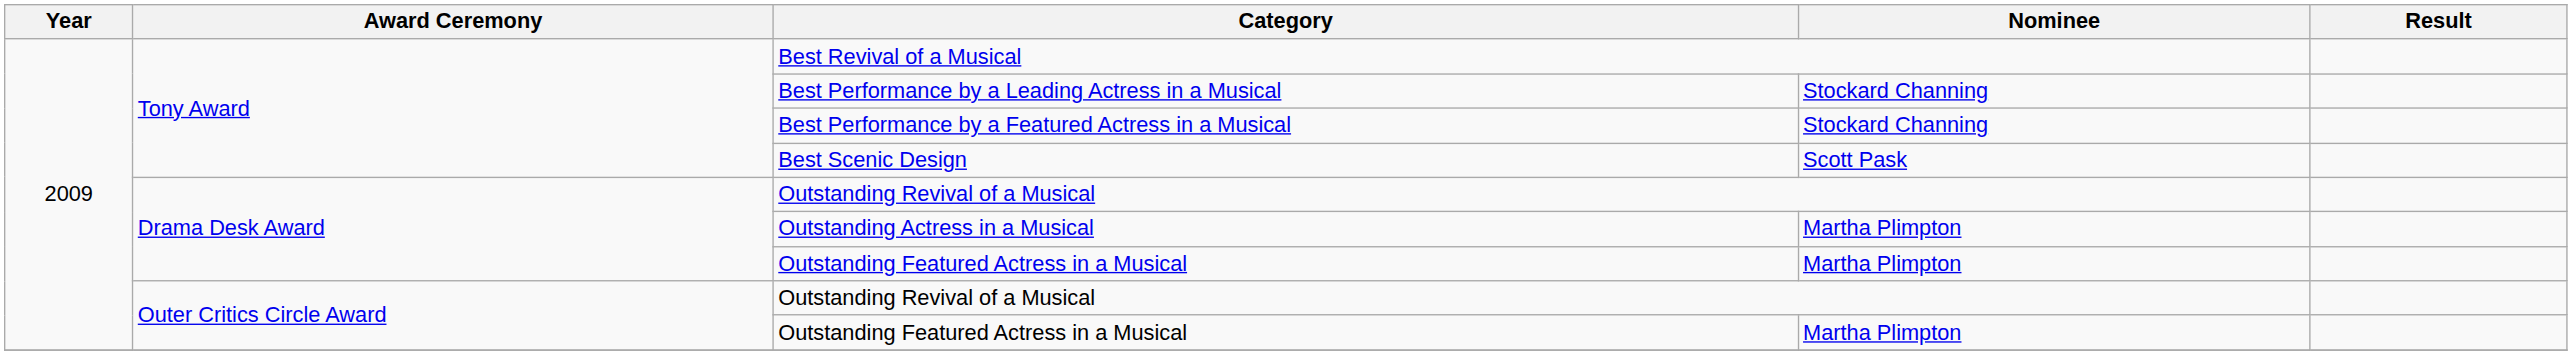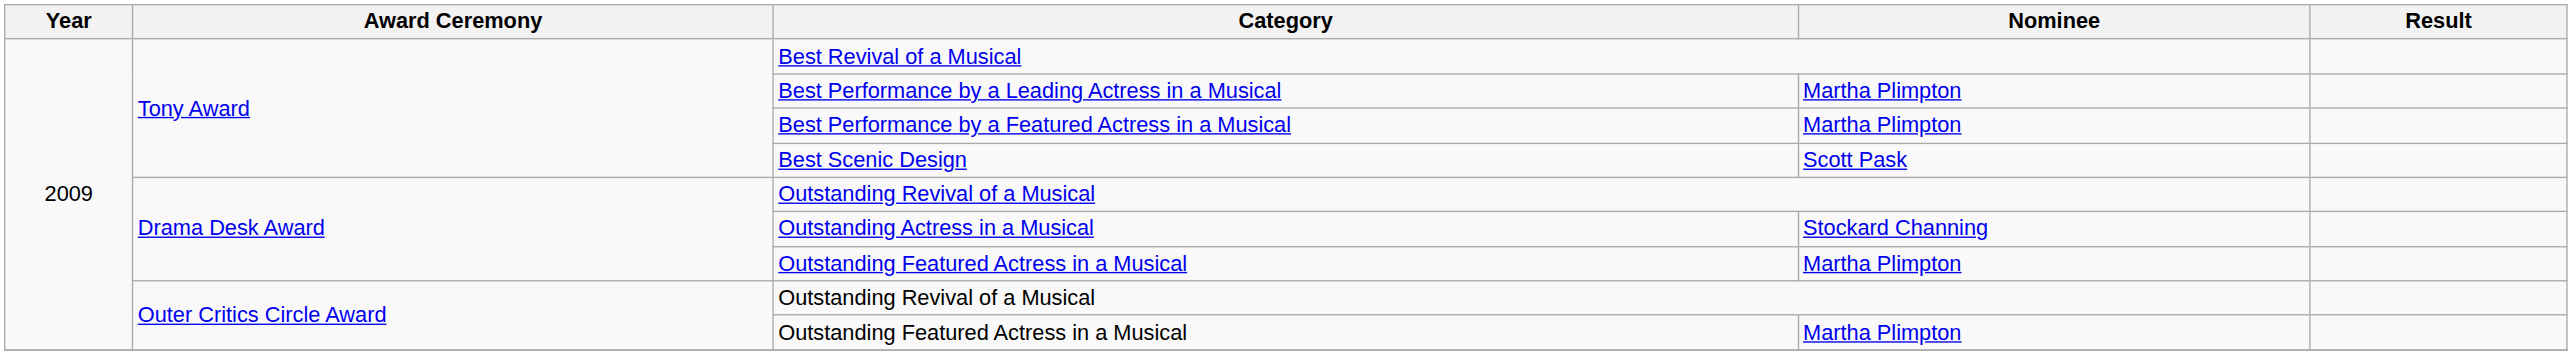Best Performance by a Leading Actress in a Musical | Nominee: Stockard Channing -> Martha Plimpton
Best Performance by a Featured Actress in a Musical | Nominee: Stockard Channing -> Martha Plimpton
Outstanding Actress in a Musical | Nominee: Martha Plimpton -> Stockard Channing
